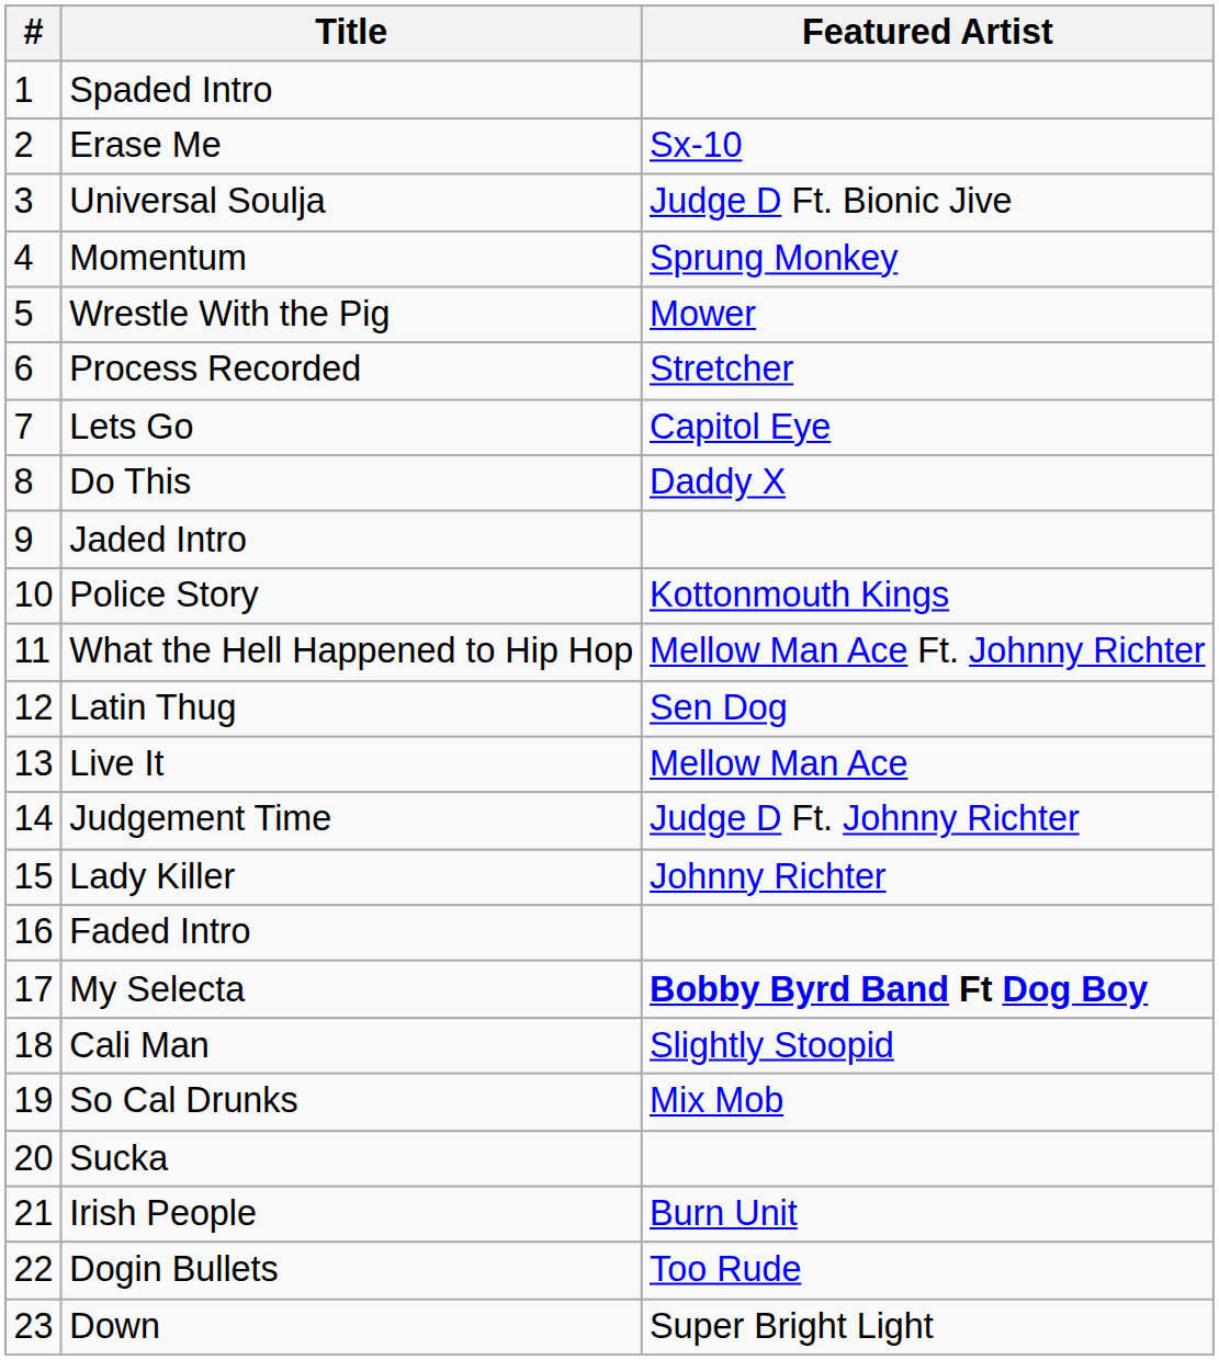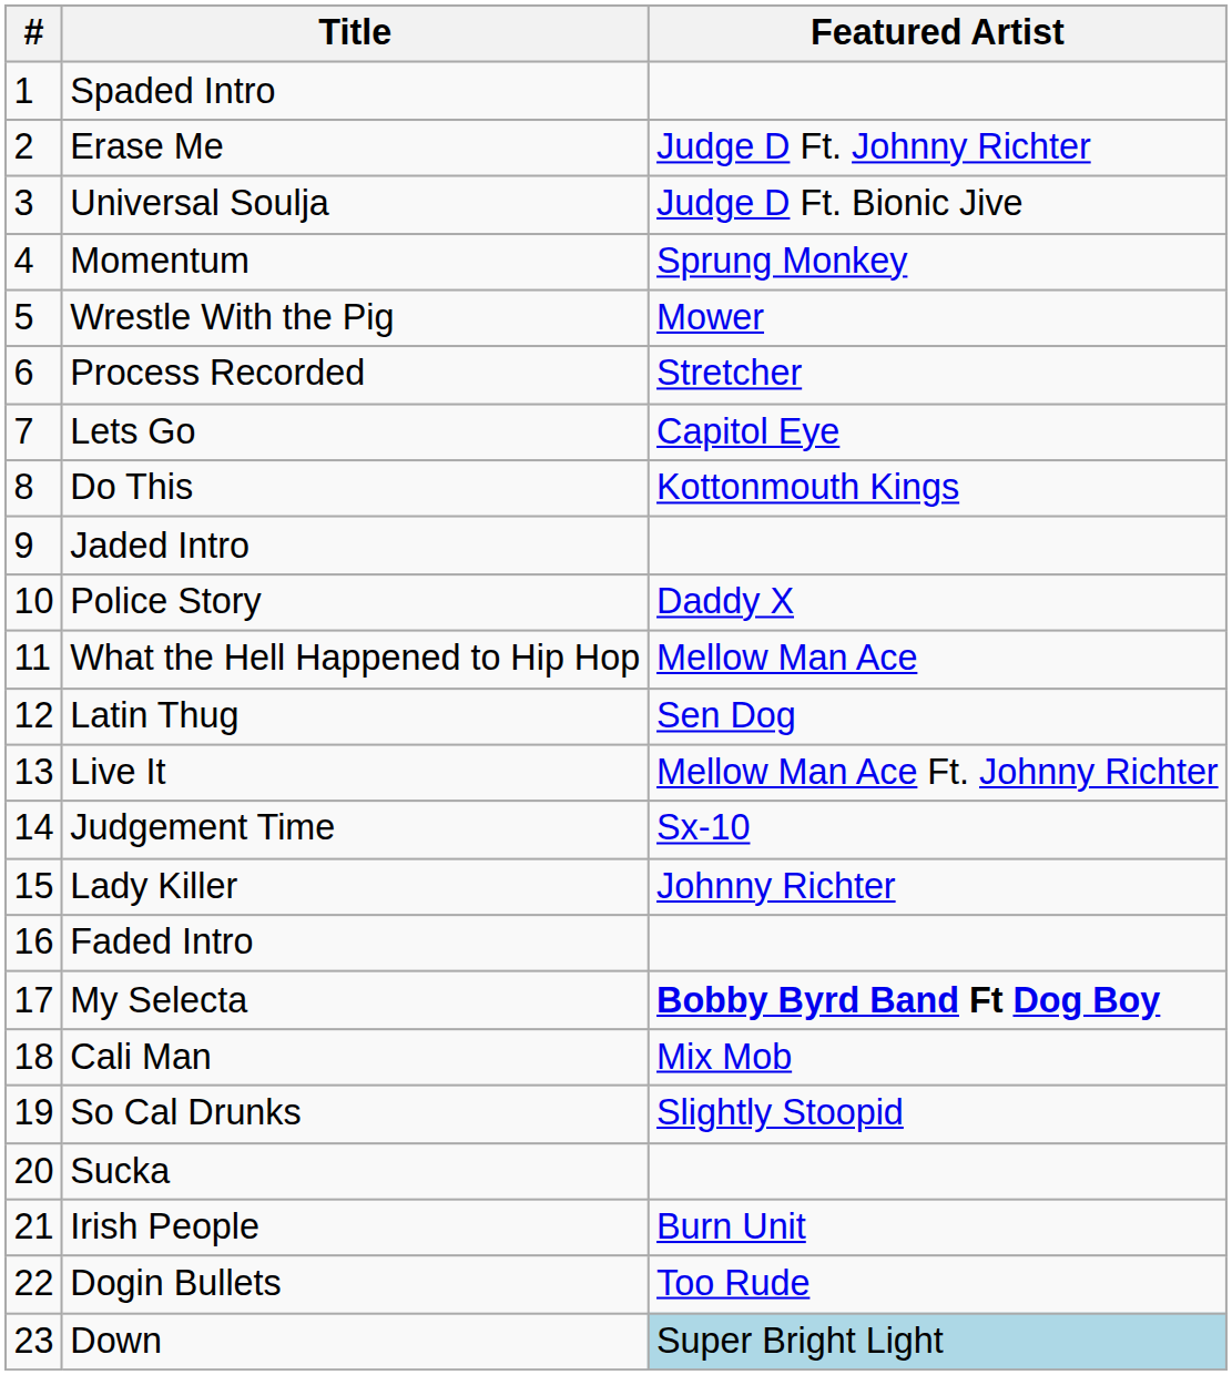Erase Me | Featured Artist: Sx-10 -> Judge D Ft. Johnny Richter
Do This | Featured Artist: Daddy X -> Kottonmouth Kings
Police Story | Featured Artist: Kottonmouth Kings -> Daddy X
What the Hell Happened to Hip Hop | Featured Artist: Mellow Man Ace Ft. Johnny Richter -> Mellow Man Ace
Live It | Featured Artist: Mellow Man Ace -> Mellow Man Ace Ft. Johnny Richter
Judgement Time | Featured Artist: Judge D Ft. Johnny Richter -> Sx-10
Cali Man | Featured Artist: Slightly Stoopid -> Mix Mob
So Cal Drunks | Featured Artist: Mix Mob -> Slightly Stoopid
Down | Featured Artist: no background -> lightblue background
